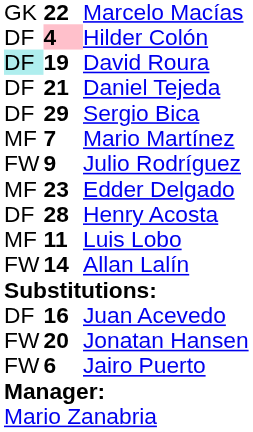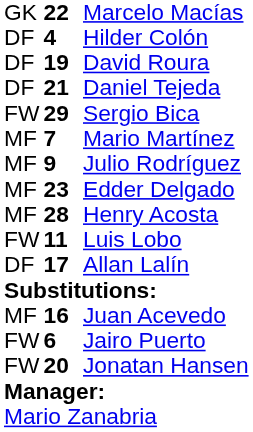Hilder Colón | column 2: pink background -> no background
David Roura | column 1: paleturquoise background -> no background
Sergio Bica | column 1: DF -> FW
Julio Rodríguez | column 1: FW -> MF
Henry Acosta | column 1: DF -> MF
Luis Lobo | column 1: MF -> FW
Allan Lalín | column 1: FW -> DF
Allan Lalín | column 2: 14 -> 17
Juan Acevedo | column 1: DF -> MF
rows swapped: Jairo Puerto <-> Jonatan Hansen
